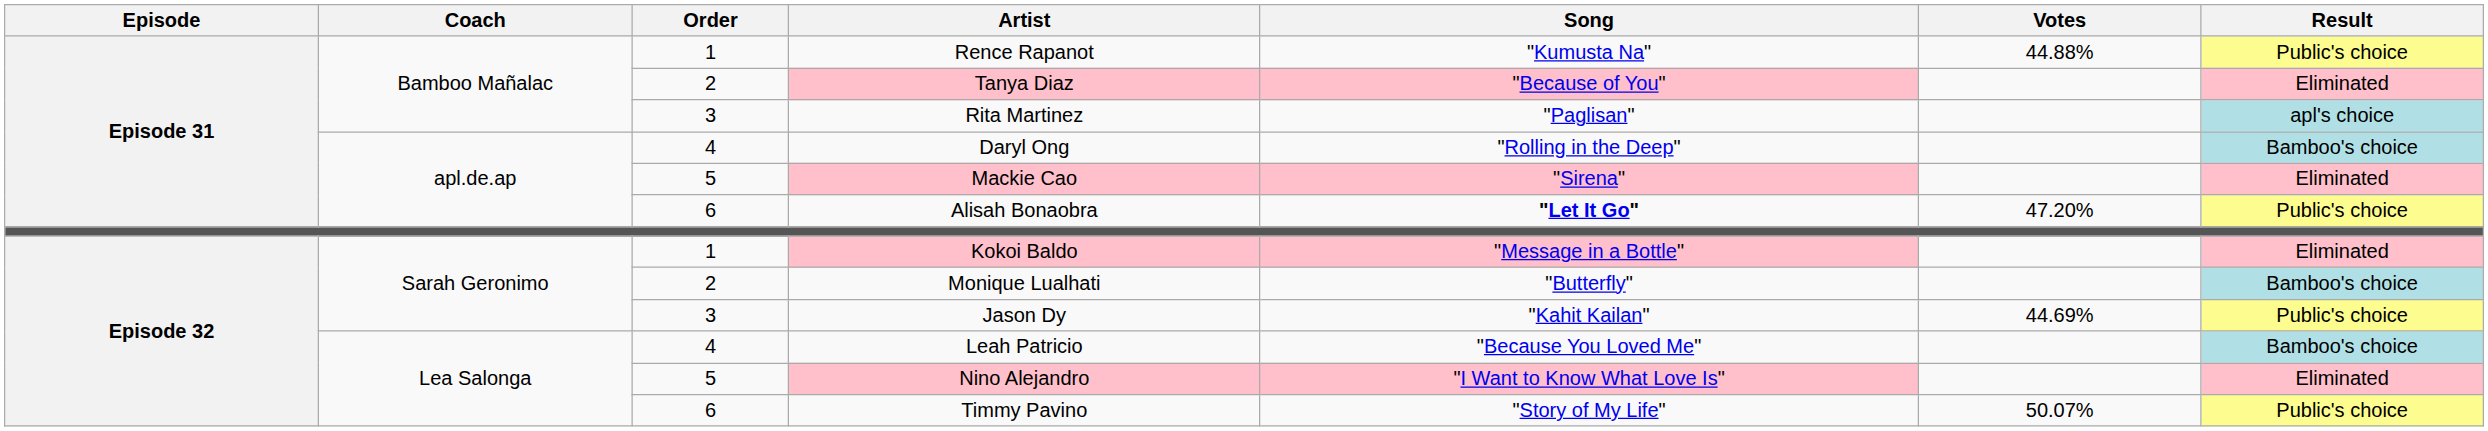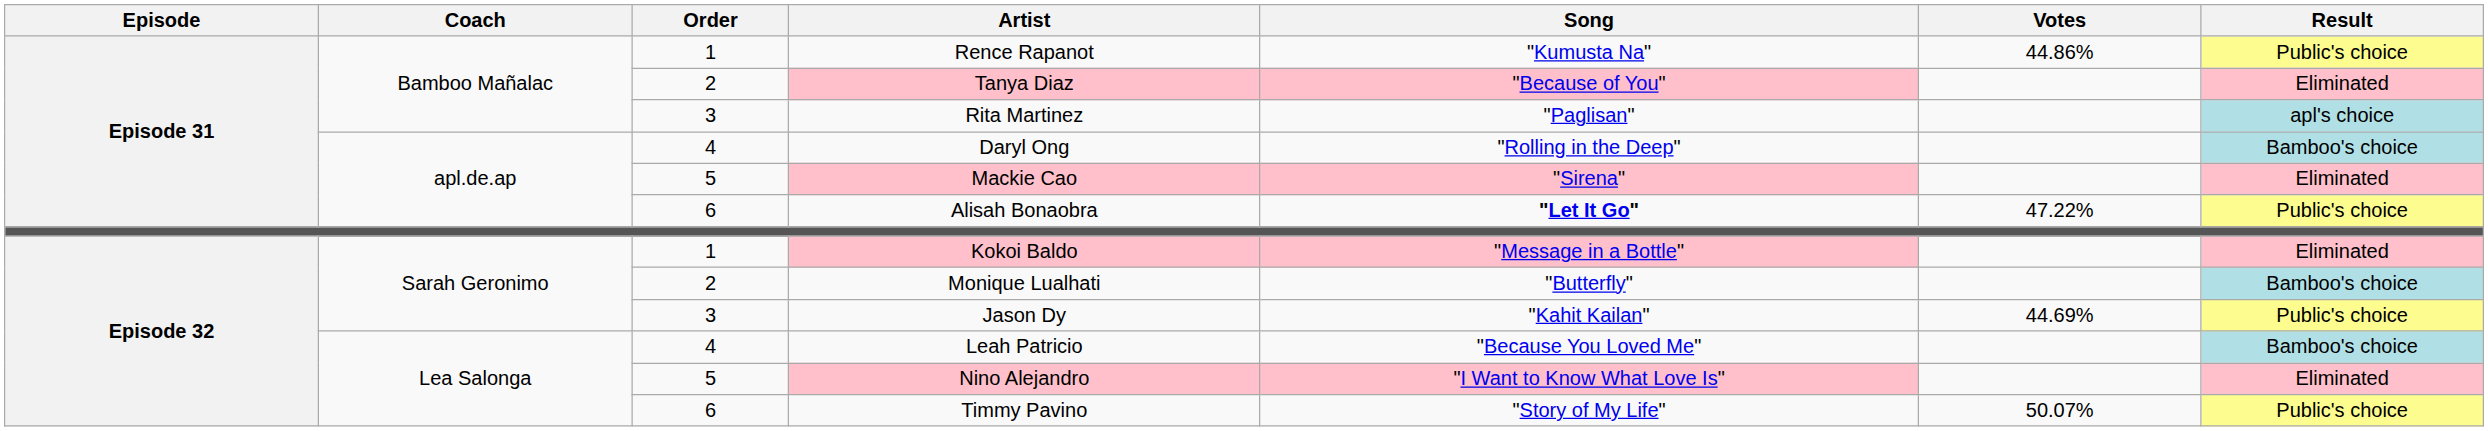Rence Rapanot | Votes: 44.88% -> 44.86%
Alisah Bonaobra | Votes: 47.20% -> 47.22%
